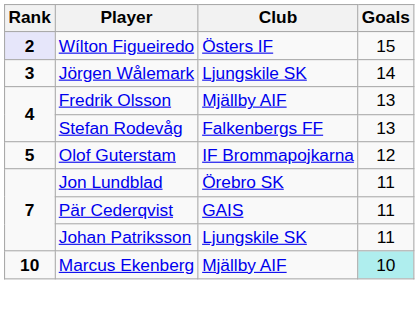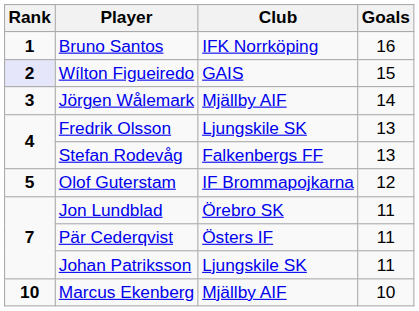+ row: 1 | Bruno Santos | IFK Norrköping | 16
Wílton Figueiredo | Club: Östers IF -> GAIS
Jörgen Wålemark | Club: Ljungskile SK -> Mjällby AIF
Fredrik Olsson | Club: Mjällby AIF -> Ljungskile SK
Pär Cederqvist | Club: GAIS -> Östers IF
Marcus Ekenberg | Goals: paleturquoise background -> no background
